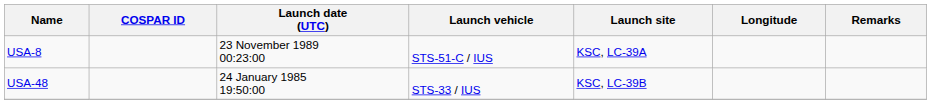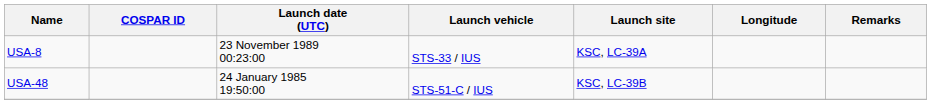USA-8 | Launch vehicle: STS-51-C / IUS -> STS-33 / IUS
USA-48 | Launch vehicle: STS-33 / IUS -> STS-51-C / IUS
